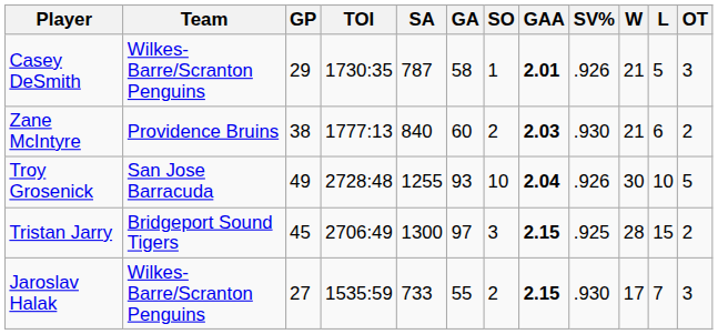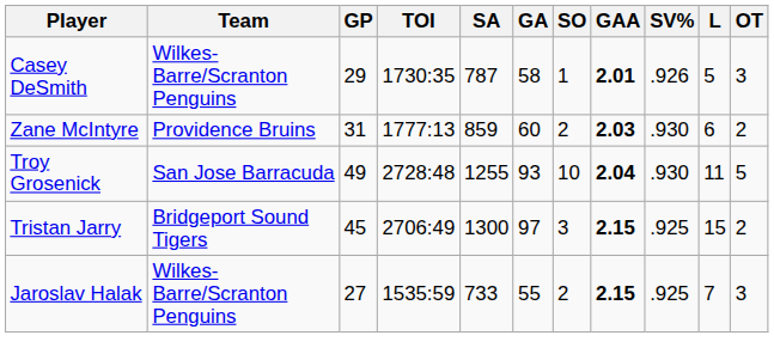- column: W | 21 | 21 | 30 | 28 | 17
Zane McIntyre | GP: 38 -> 31
Zane McIntyre | SA: 840 -> 859
Troy Grosenick | SV%: .926 -> .930
Troy Grosenick | L: 10 -> 11
Jaroslav Halak | SV%: .930 -> .925
